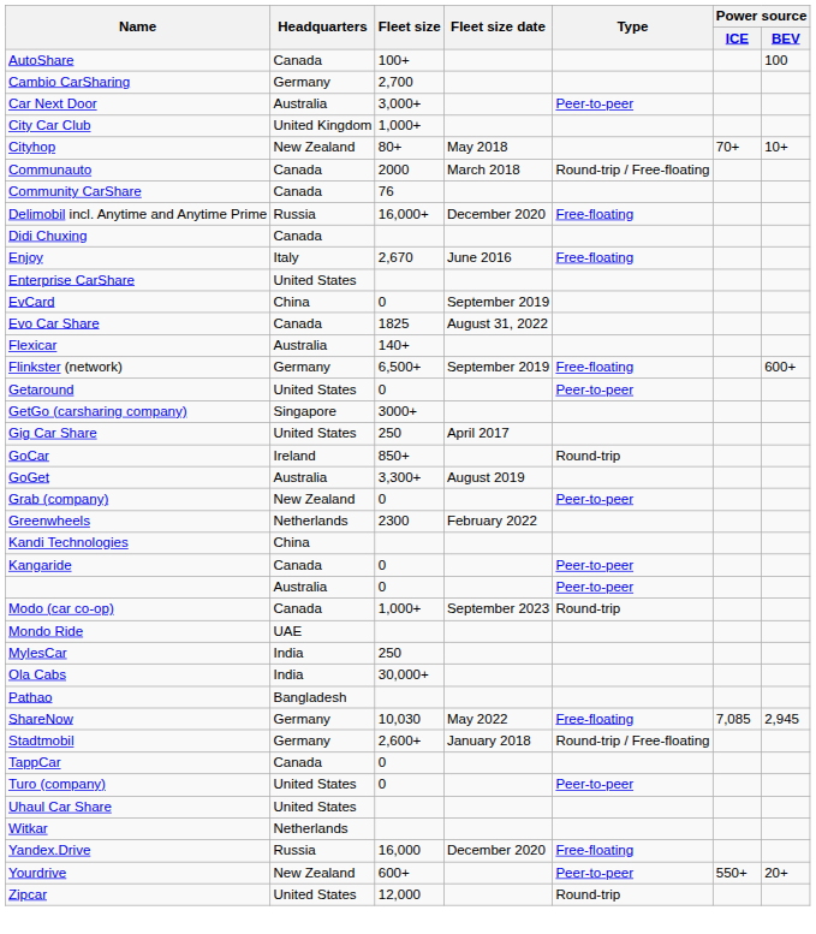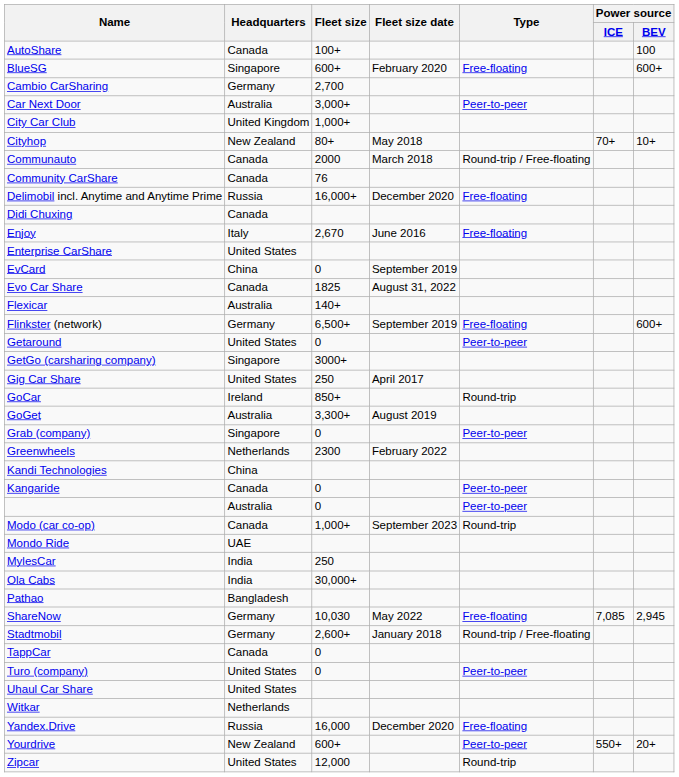+ row: BlueSG | Singapore | 600+ | February 2020 | Free-floating | 600+
Grab (company) | Headquarters: New Zealand -> Singapore
